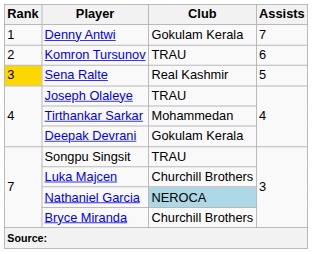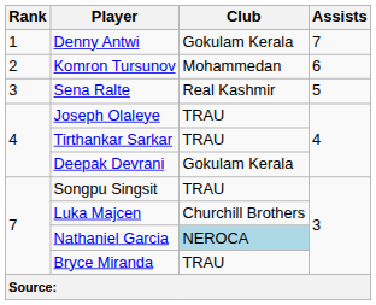Komron Tursunov | Club: TRAU -> Mohammedan
Sena Ralte | Rank: gold background -> no background
Tirthankar Sarkar | Club: Mohammedan -> TRAU
Bryce Miranda | Club: Churchill Brothers -> TRAU
